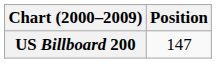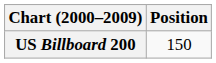US Billboard 200 | Position: 147 -> 150
